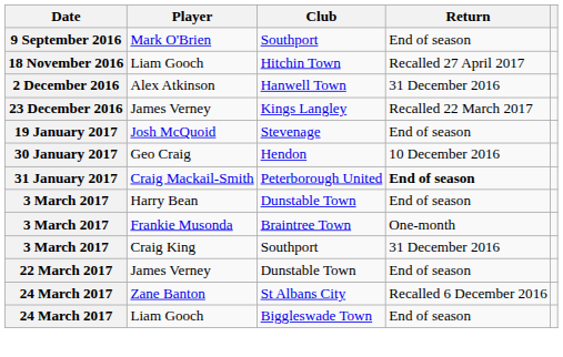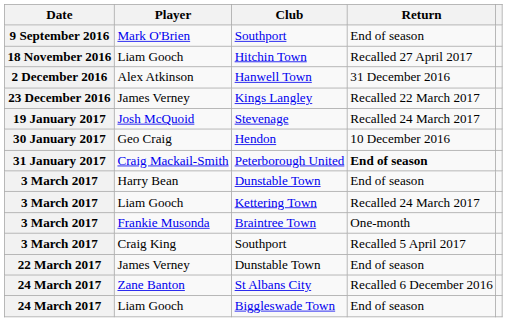Stevenage | Return: End of season -> Recalled 24 March 2017
+ row: 3 March 2017 | Liam Gooch | Kettering Town | Recalled 24 March 2017
Craig King / Southport | Return: 31 December 2016 -> Recalled 5 April 2017
